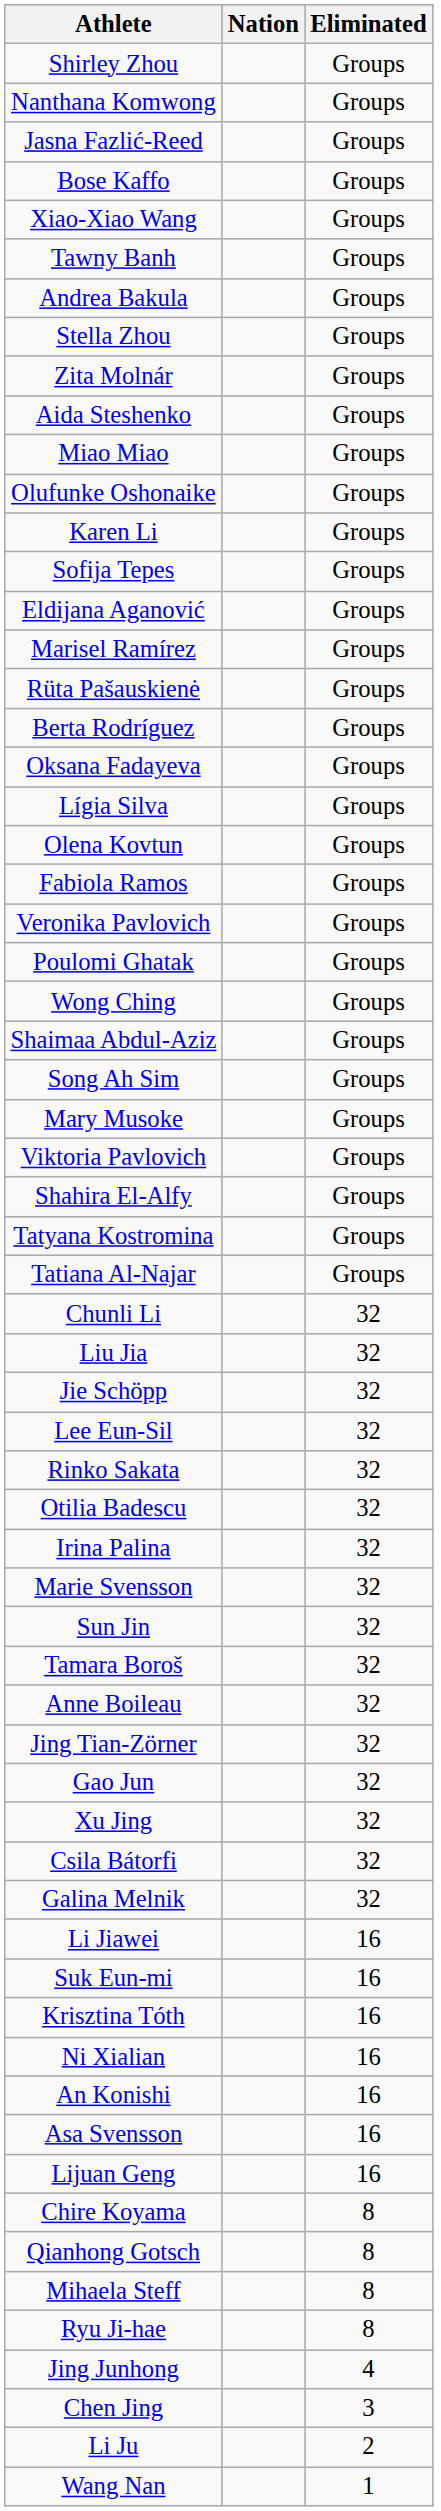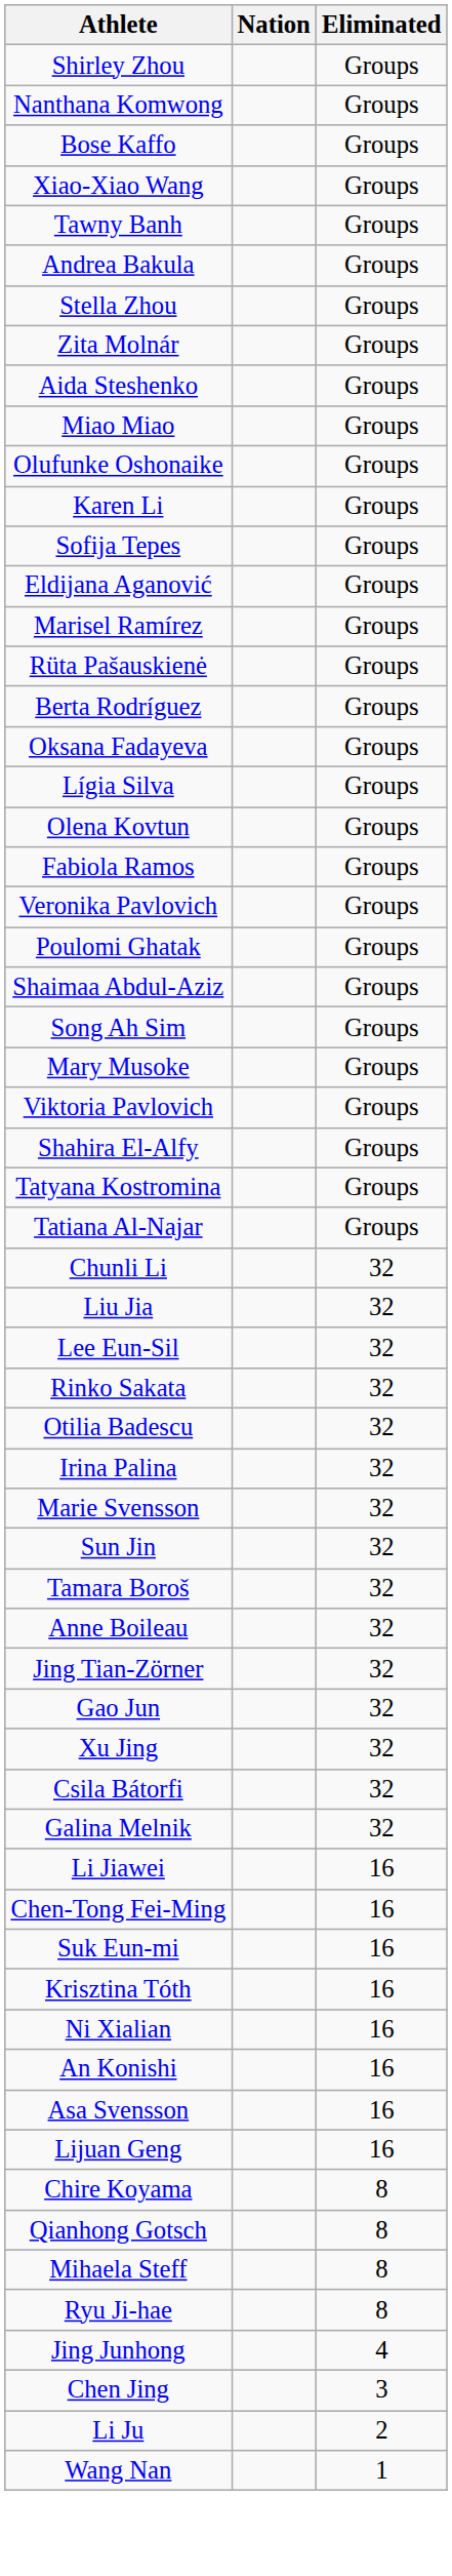- row: Jasna Fazlić-Reed | Groups
- row: Wong Ching | Groups
- row: Jie Schöpp | 32
+ row: Chen-Tong Fei-Ming | 16
